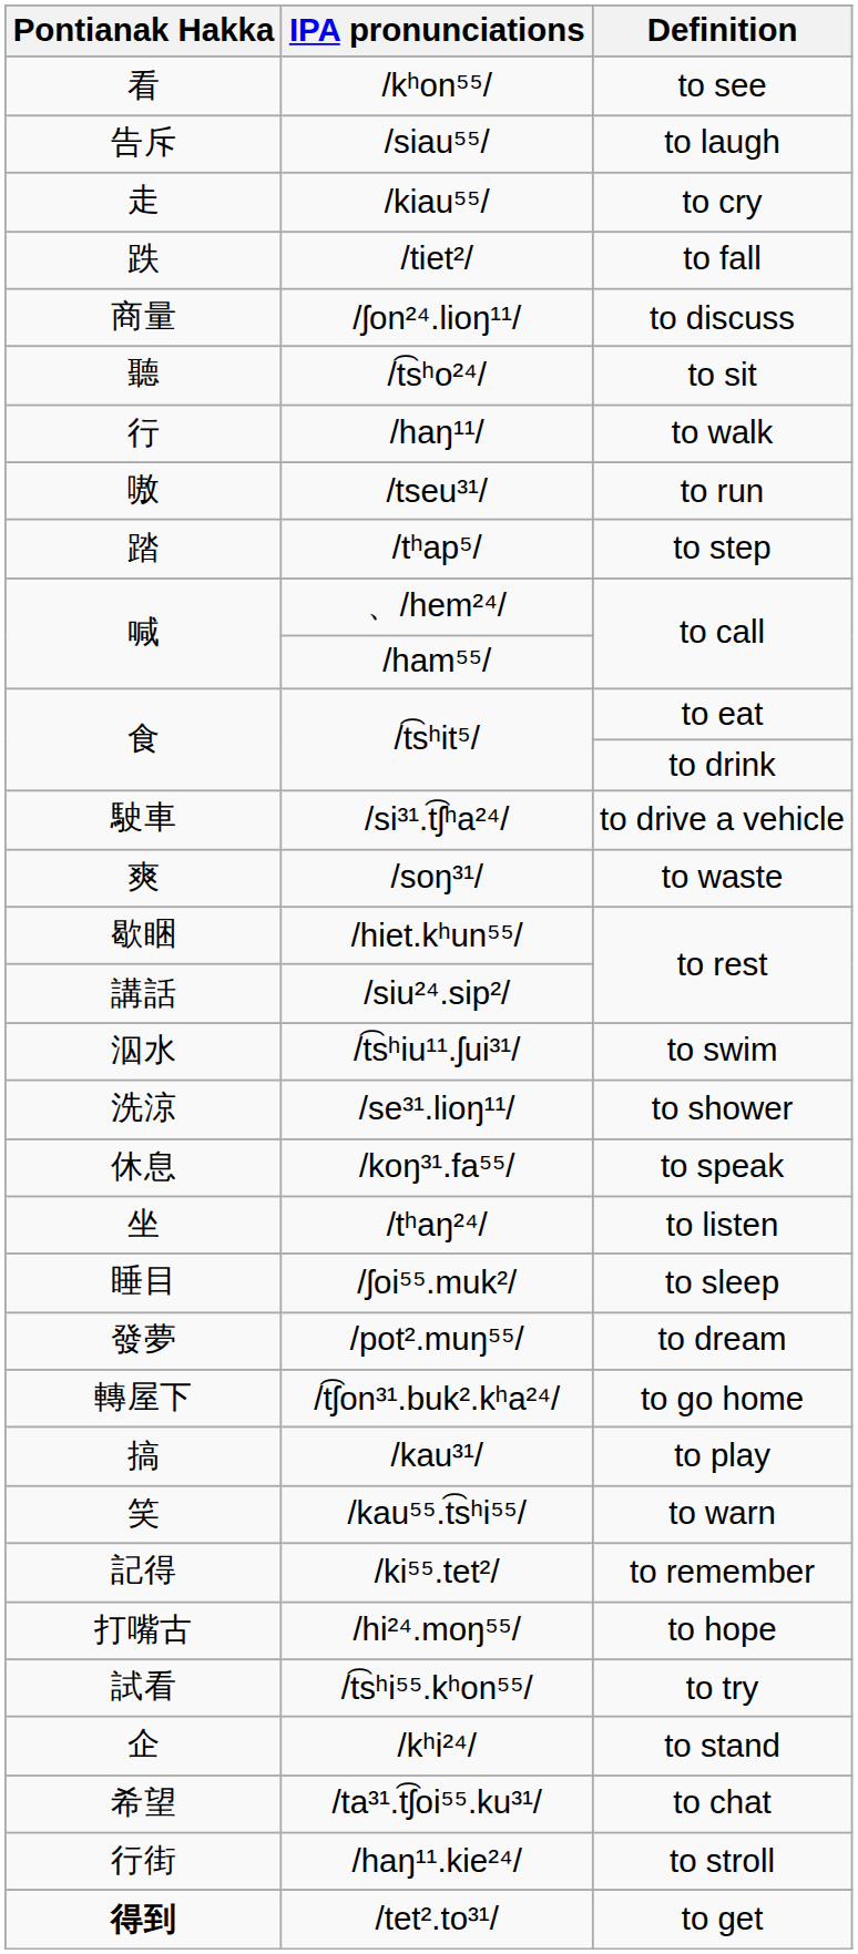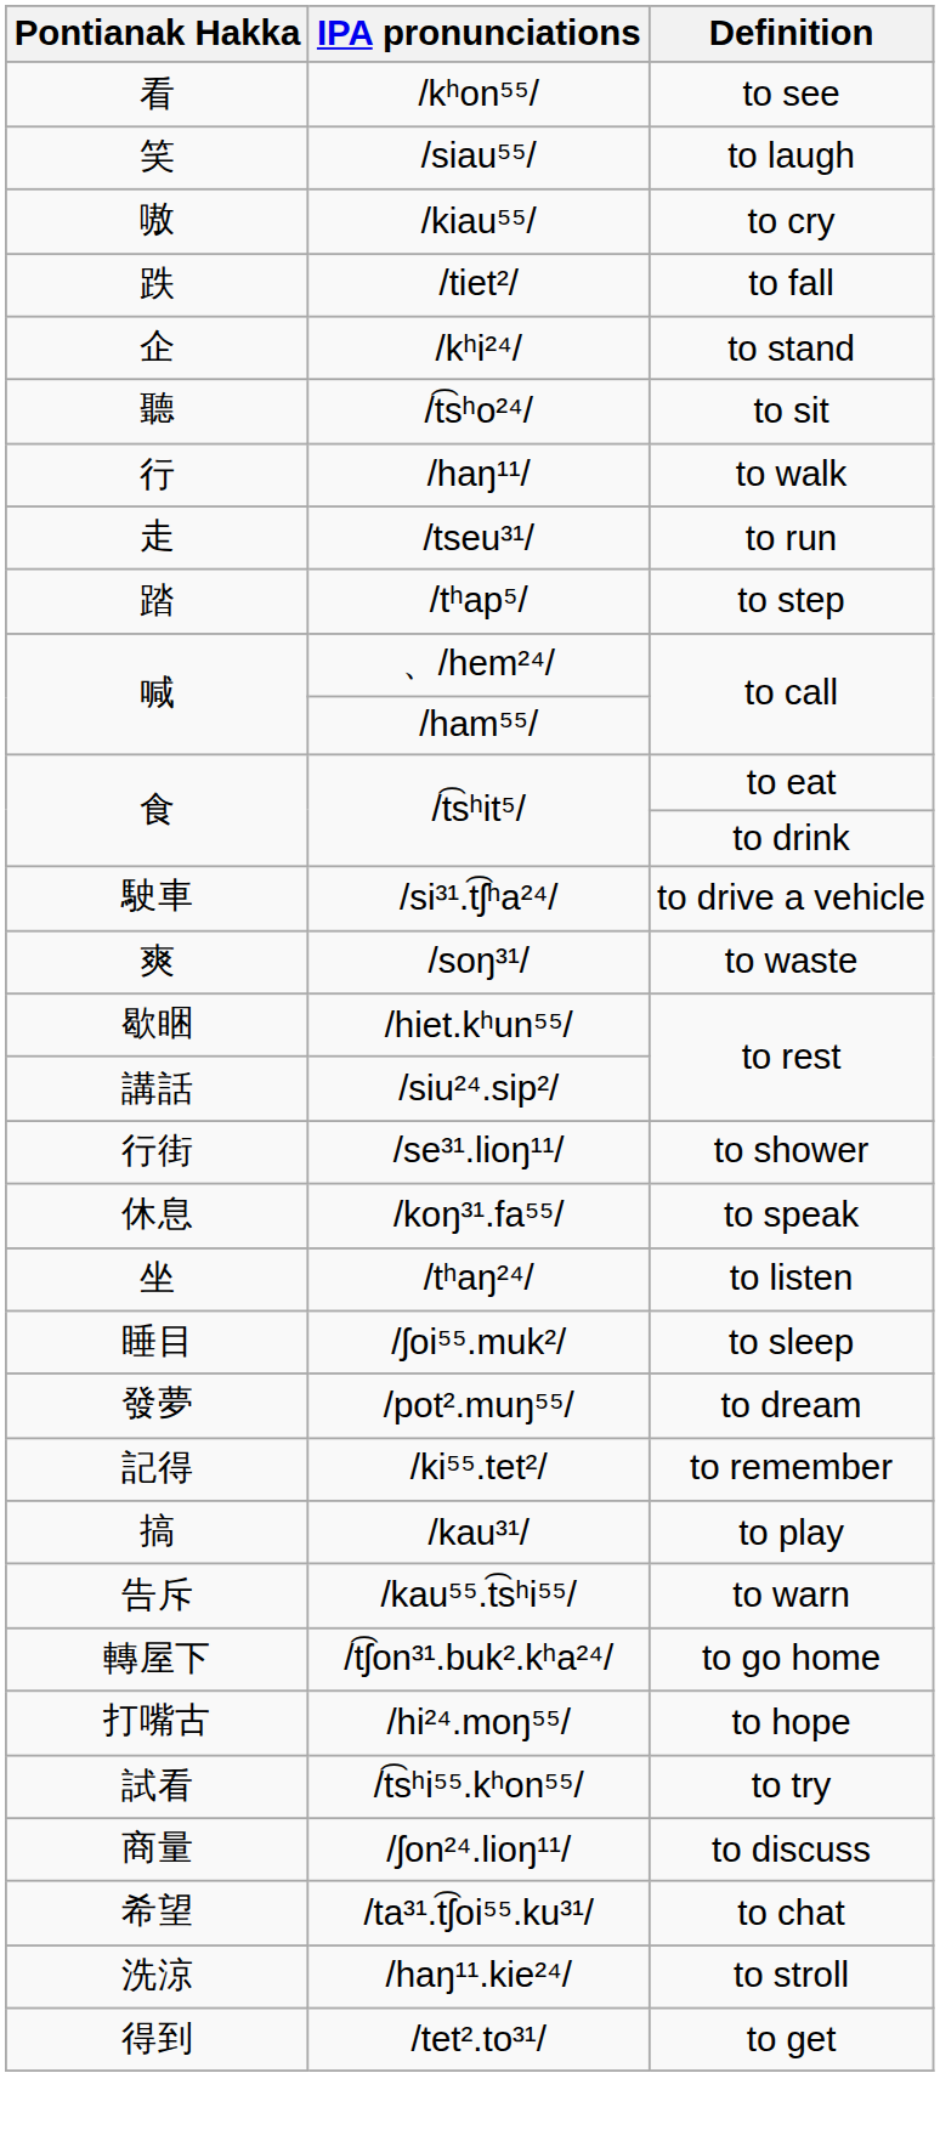/siau⁵⁵/ | Pontianak Hakka: 告斥 -> 笑
/kiau⁵⁵/ | Pontianak Hakka: 走 -> 嗷
rows swapped: /kʰi²⁴/ <-> /ʃon²⁴.lioŋ¹¹/
/tseu³¹/ | Pontianak Hakka: 嗷 -> 走
- row: 泅水 | /t͡sʰiu¹¹.ʃui³¹/ | to swim
/se³¹.lioŋ¹¹/ | Pontianak Hakka: 洗涼 -> 行街
rows swapped: /t͡ʃon³¹.buk².kʰa²⁴/ <-> /ki⁵⁵.tet²/
/kau⁵⁵.t͡sʰi⁵⁵/ | Pontianak Hakka: 笑 -> 告斥
/haŋ¹¹.kie²⁴/ | Pontianak Hakka: 行街 -> 洗涼
/tet².to³¹/ | Pontianak Hakka: bold -> normal
